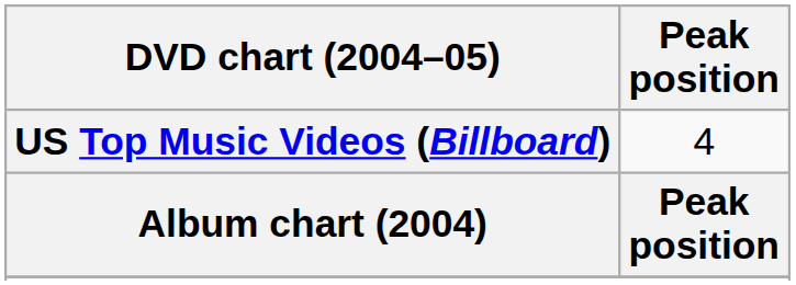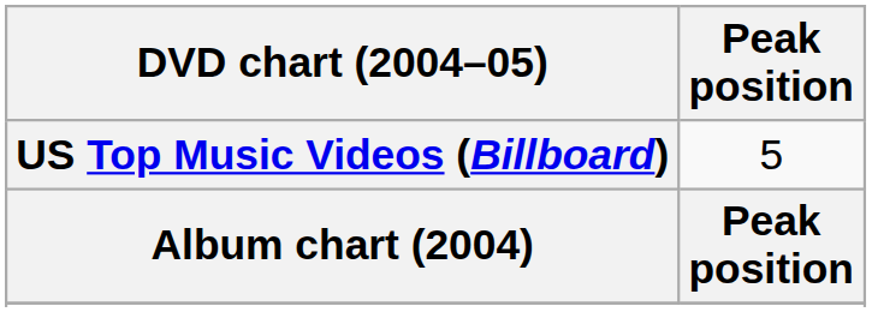US Top Music Videos (Billboard) | Peak position: 4 -> 5
